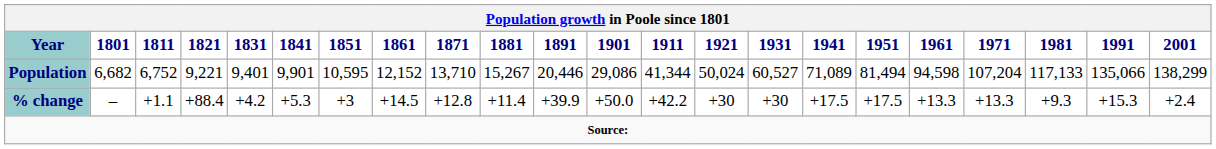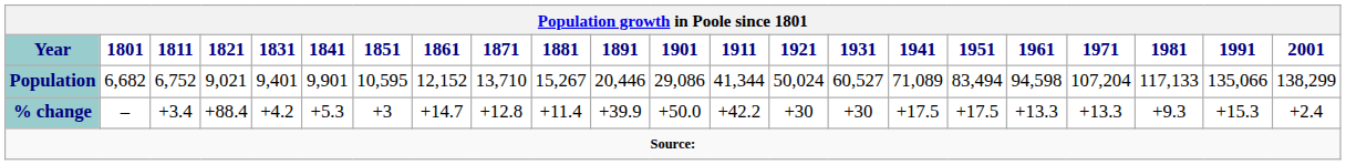Population | 1821: 9,221 -> 9,021
Population | 1951: 81,494 -> 83,494
% change | 1811: +1.1 -> +3.4
% change | 1861: +14.5 -> +14.7
